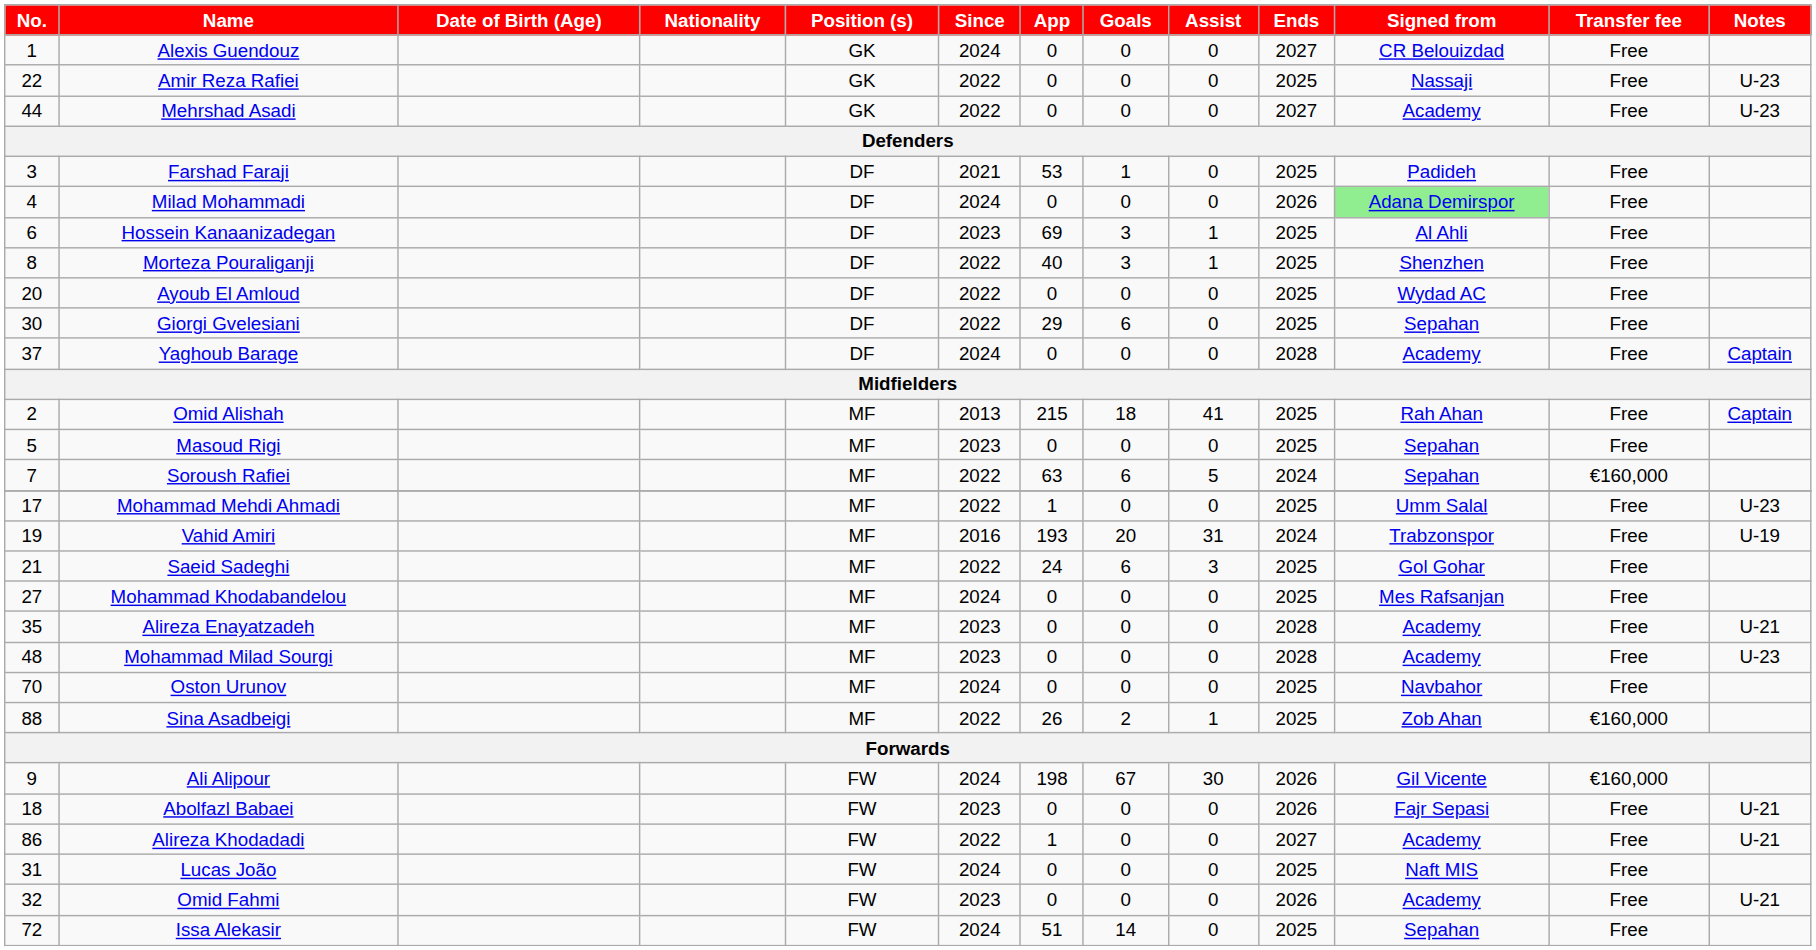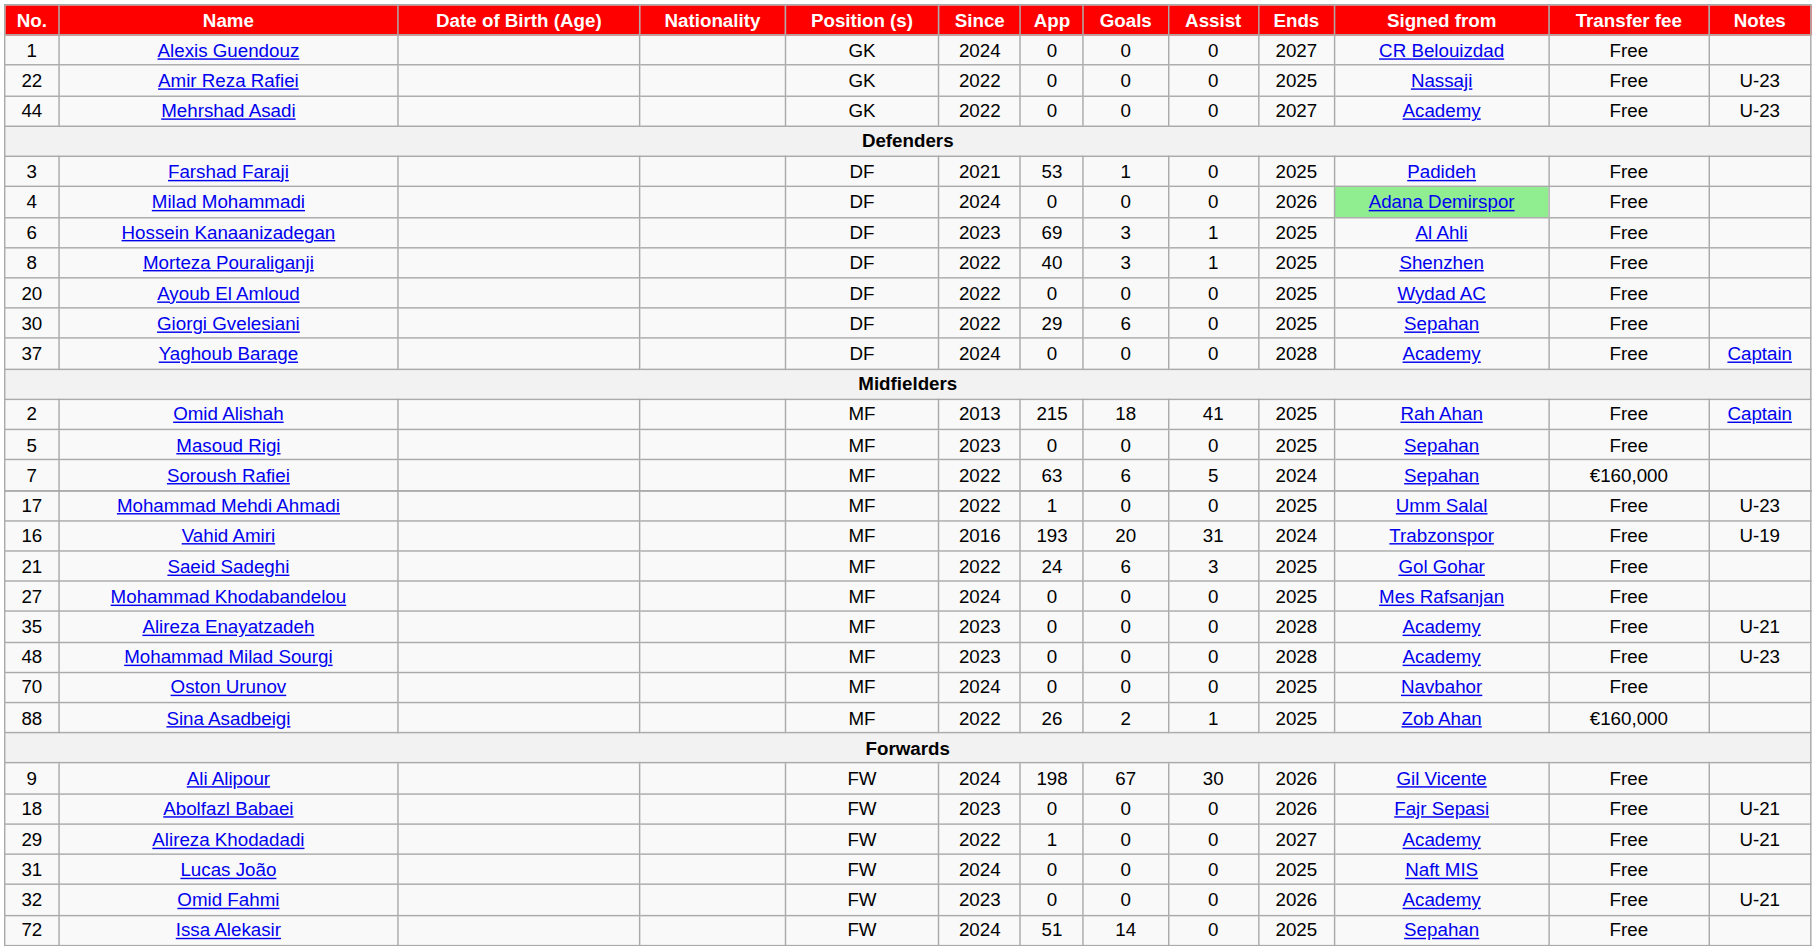Vahid Amiri | No.: 19 -> 16
Ali Alipour | Transfer fee: €160,000 -> Free
Alireza Khodadadi | No.: 86 -> 29
